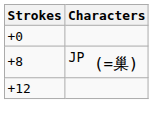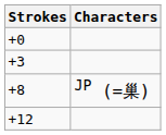+ row: +3
